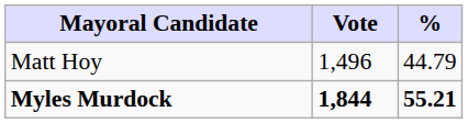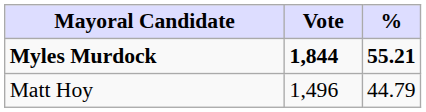rows swapped: Myles Murdock <-> Matt Hoy
